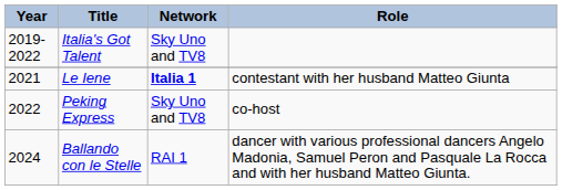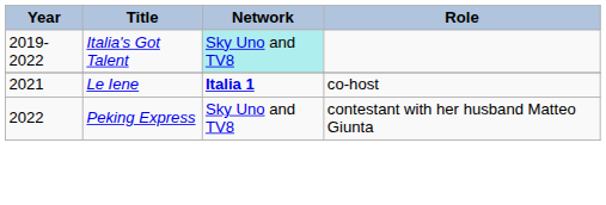Italia's Got Talent | Network: no background -> paleturquoise background
Le Iene | Role: contestant with her husband Matteo Giunta -> co-host
Peking Express | Role: co-host -> contestant with her husband Matteo Giunta
- row: 2024 | Ballando con le Stelle | RAI 1 | dancer with various professional dancers Angelo Madonia, Samuel Peron and Pasquale La Rocca and with her husband Matteo Giunta.
